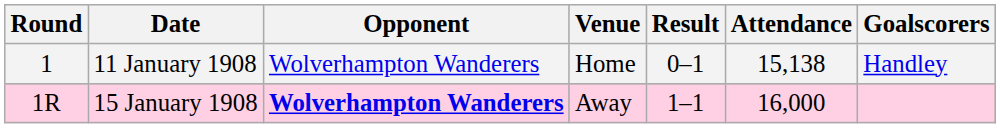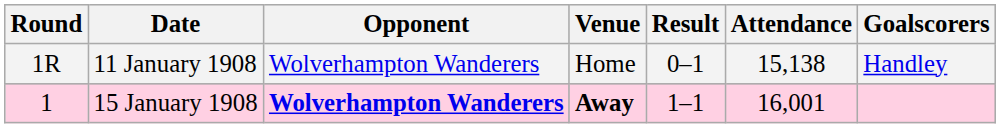11 January 1908 | Round: 1 -> 1R
15 January 1908 | Round: 1R -> 1
15 January 1908 | Venue: normal -> bold
15 January 1908 | Attendance: 16,000 -> 16,001
